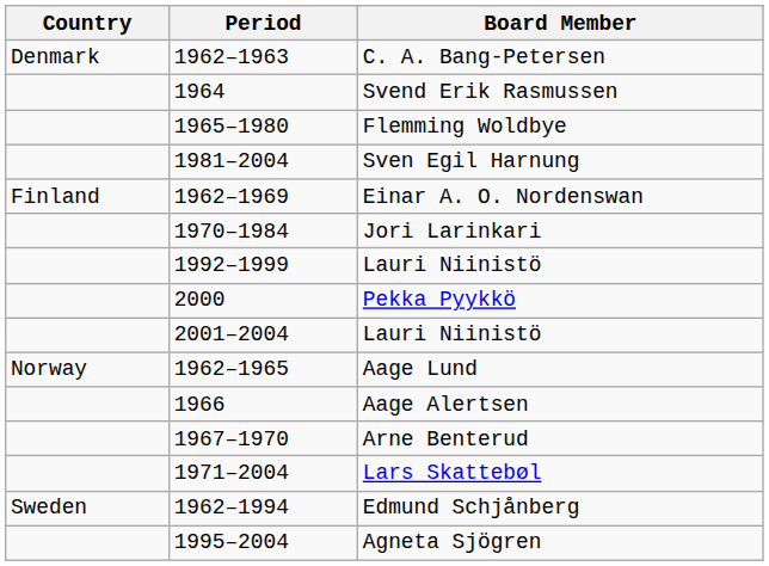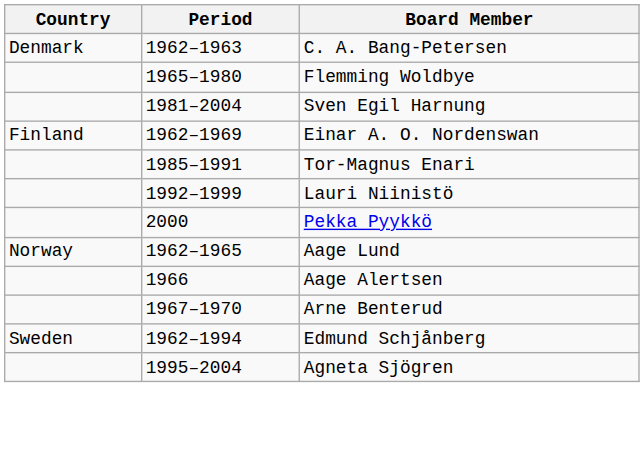- row: 1964 | Svend Erik Rasmussen
- row: 1970–1984 | Jori Larinkari
+ row: 1985–1991 | Tor-Magnus Enari
- row: 2001–2004 | Lauri Niinistö
- row: 1971–2004 | Lars Skattebøl
